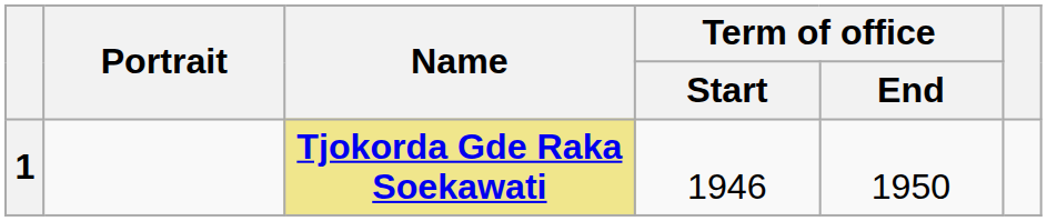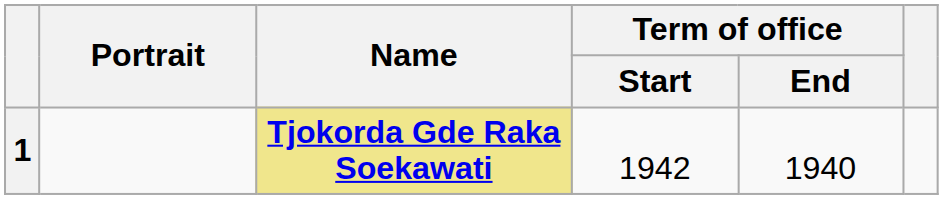1 | Term of office / Start: 1946 -> 1942
1 | Term of office / End: 1950 -> 1940
